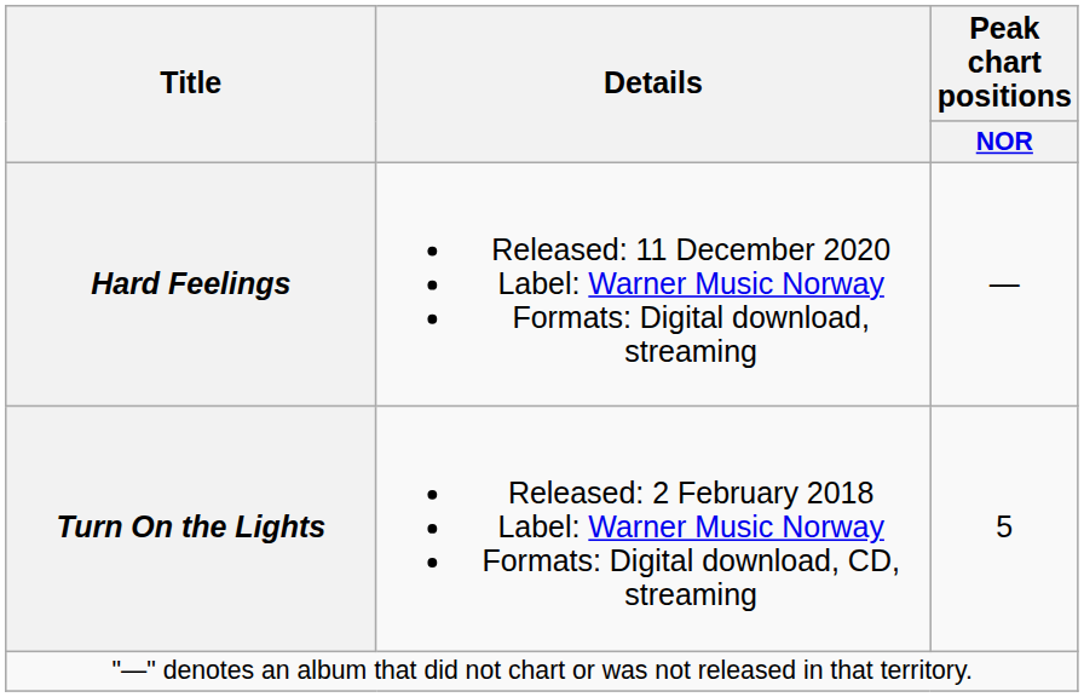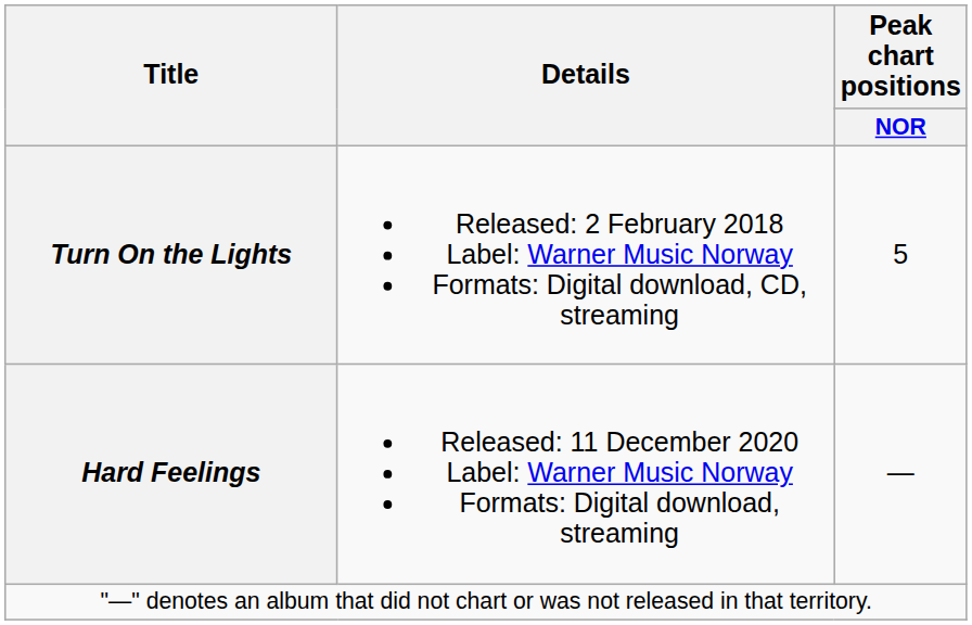rows swapped: Turn On the Lights <-> Hard Feelings
